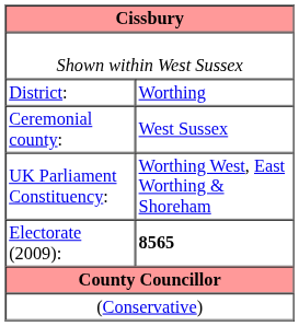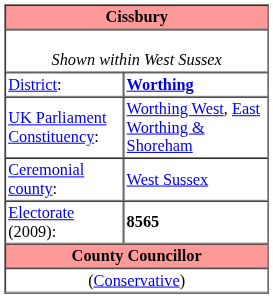District: | column 2: normal -> bold
rows swapped: UK Parliament Constituency: <-> Ceremonial county:
